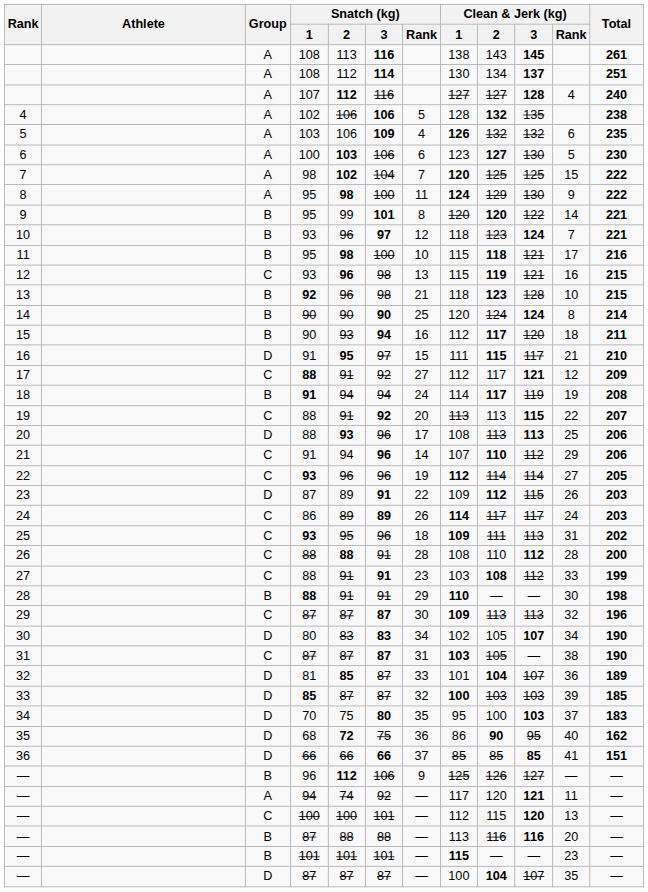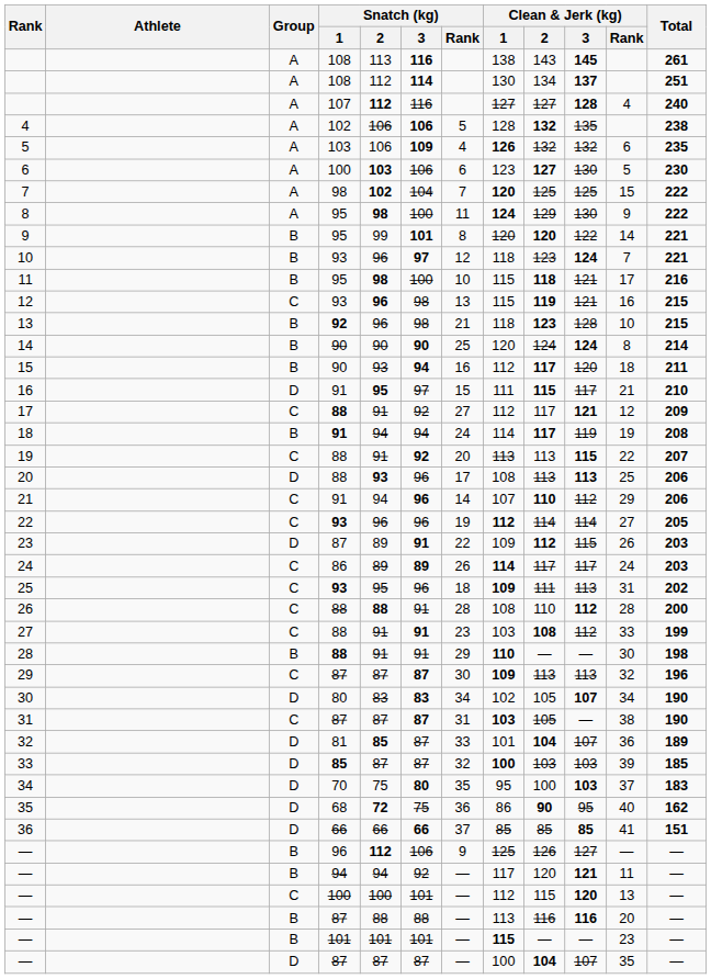— / 94 | Group: A -> B
— / 94 | Snatch (kg) / 2: 74 -> 94
